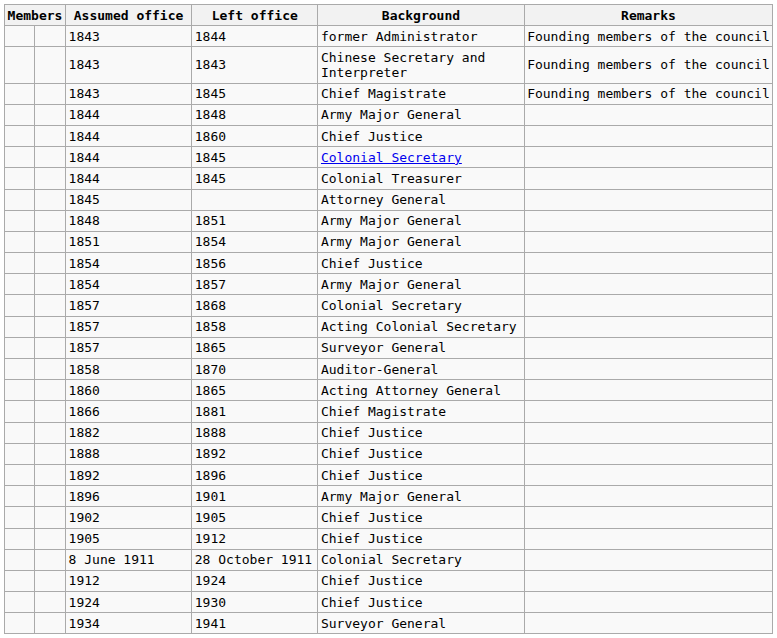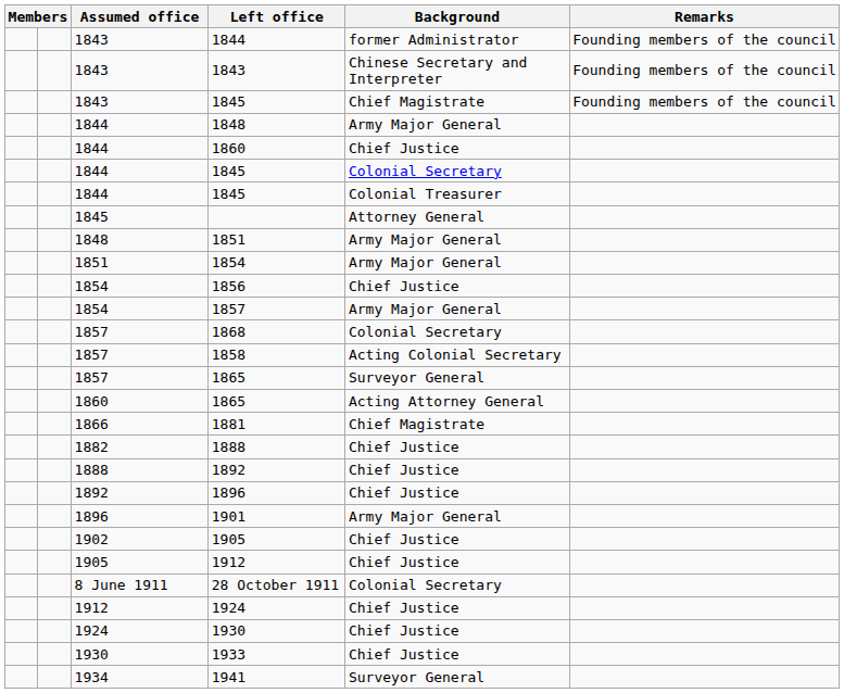- row: 1858 | 1870 | Auditor-General
+ row: 1930 | 1933 | Chief Justice
